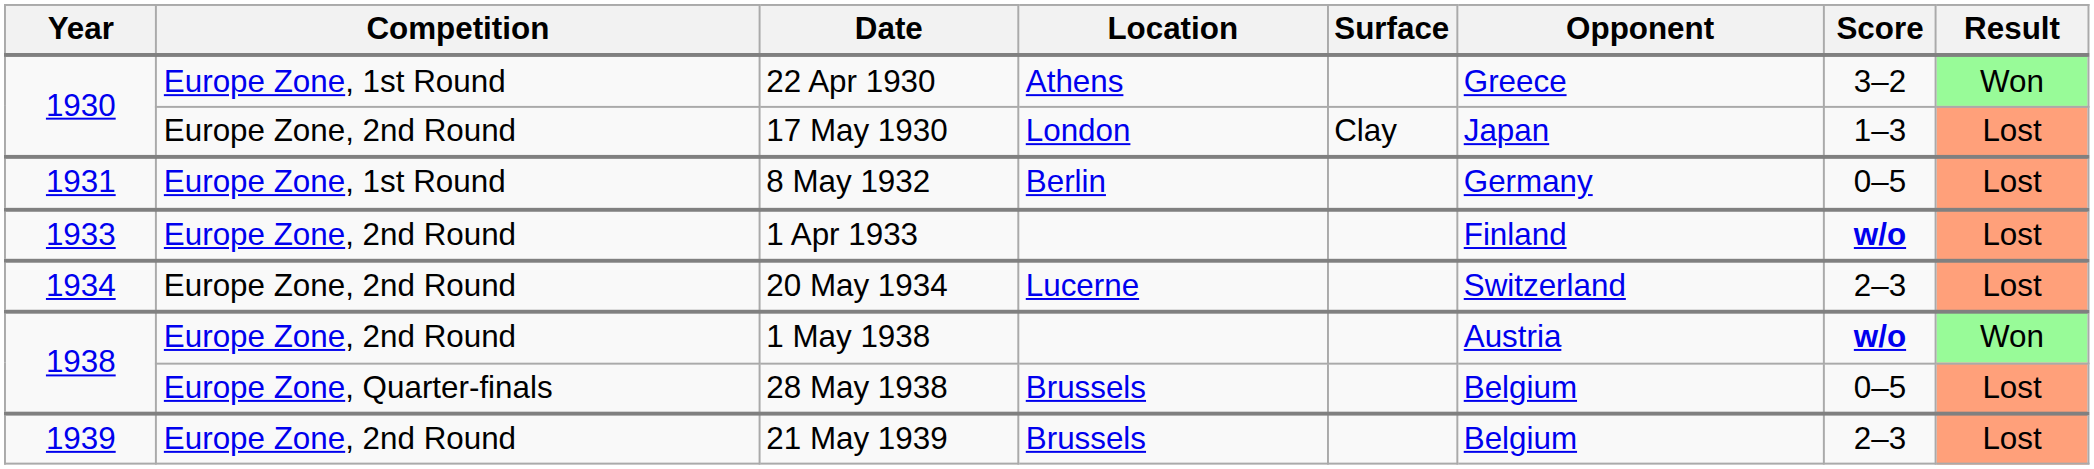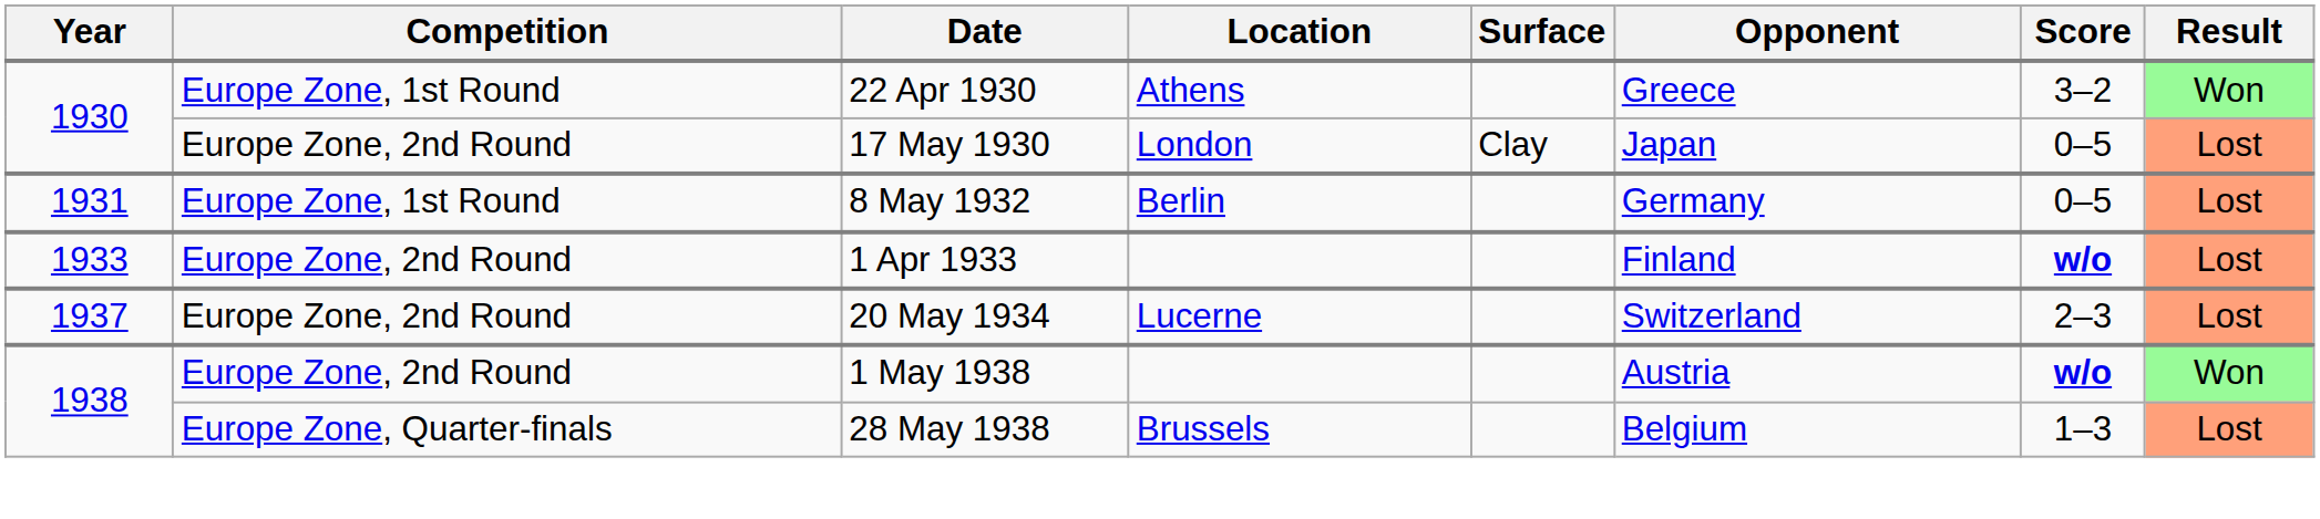17 May 1930 | Score: 1–3 -> 0–5
20 May 1934 | Year: 1934 -> 1937
28 May 1938 | Score: 0–5 -> 1–3
- row: 1939 | Europe Zone, 2nd Round | 21 May 1939 | Brussels | Belgium | 2–3 | Lost
